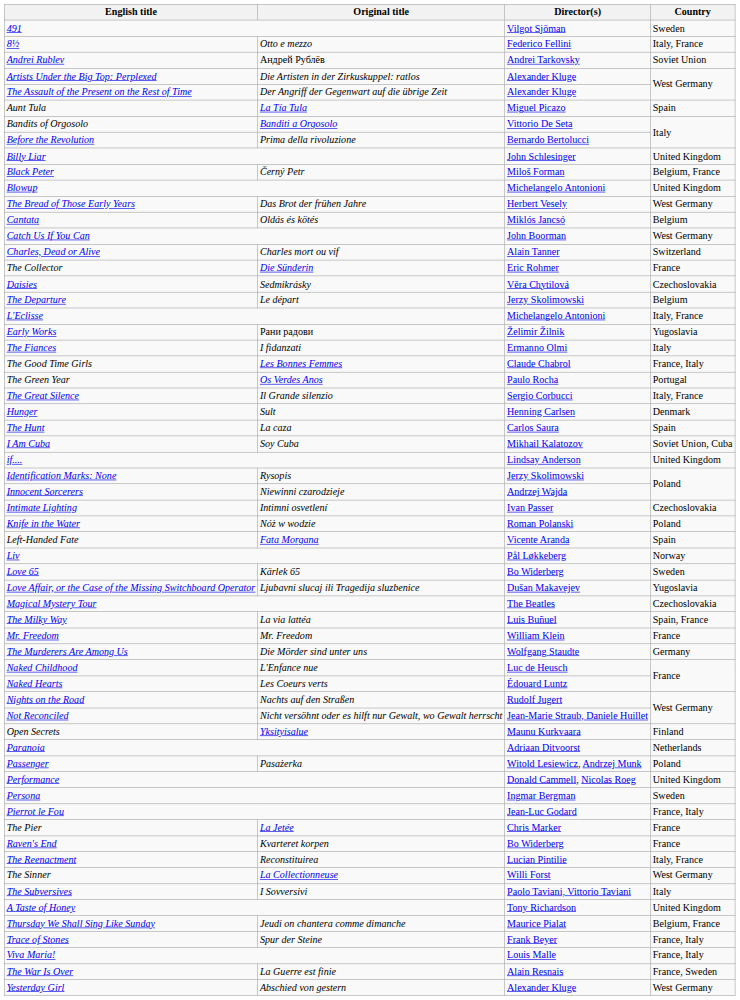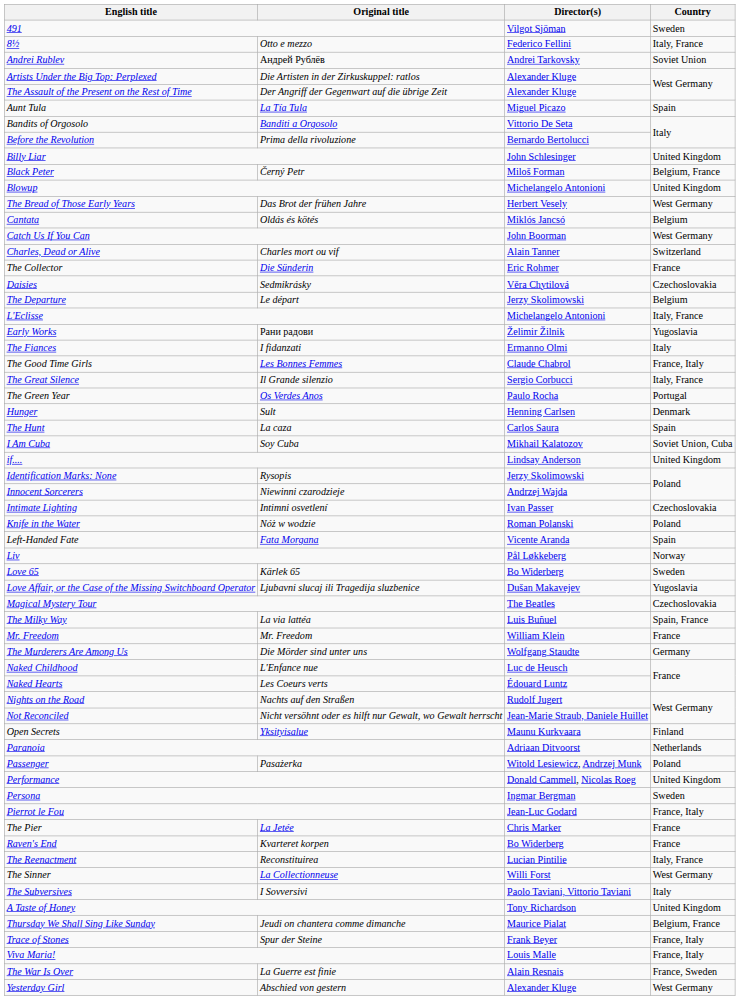rows swapped: The Great Silence <-> The Green Year
